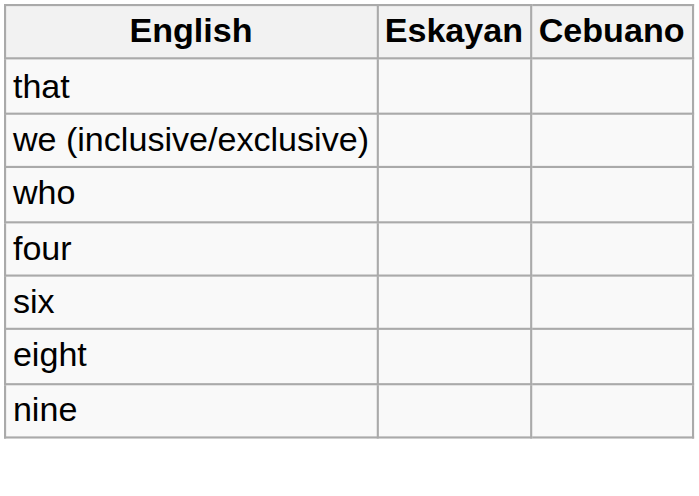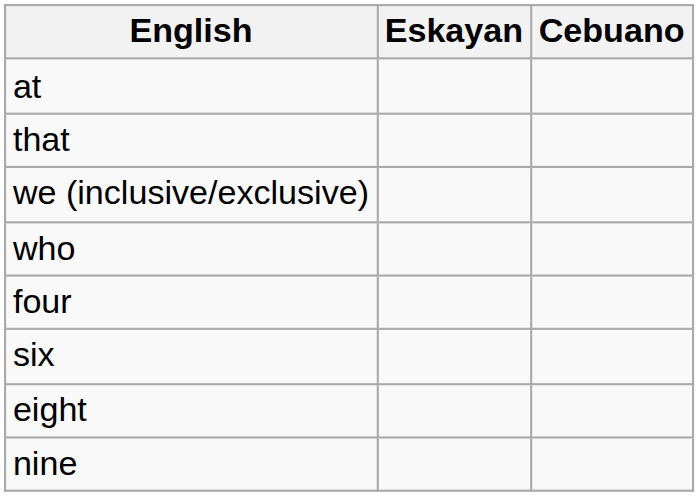+ row: at
